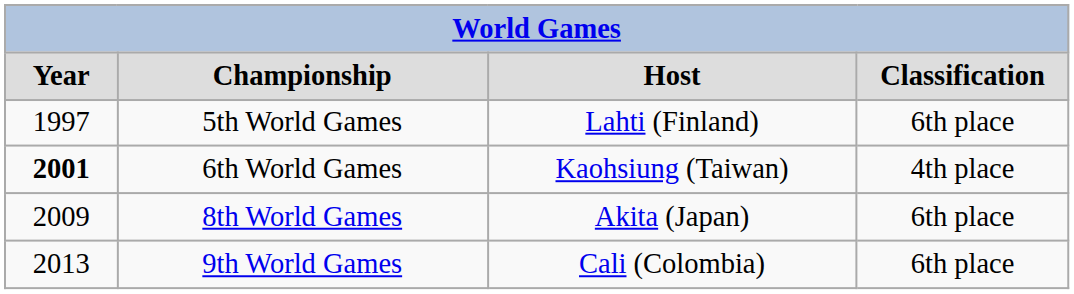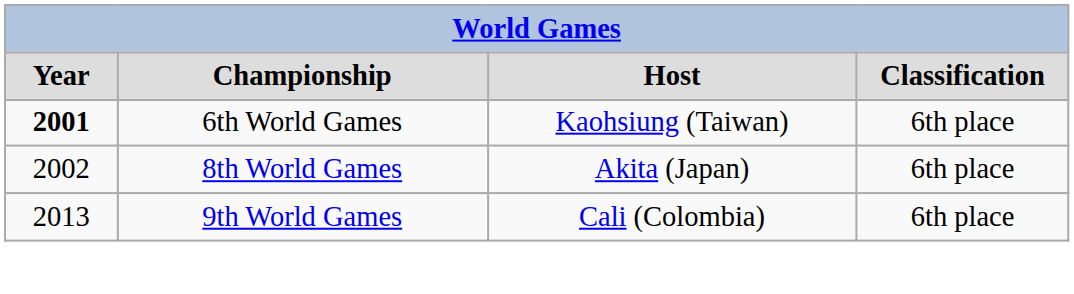- row: 1997 | 5th World Games | Lahti (Finland) | 6th place
6th World Games | column 4: 4th place -> 6th place
8th World Games | column 1: 2009 -> 2002
